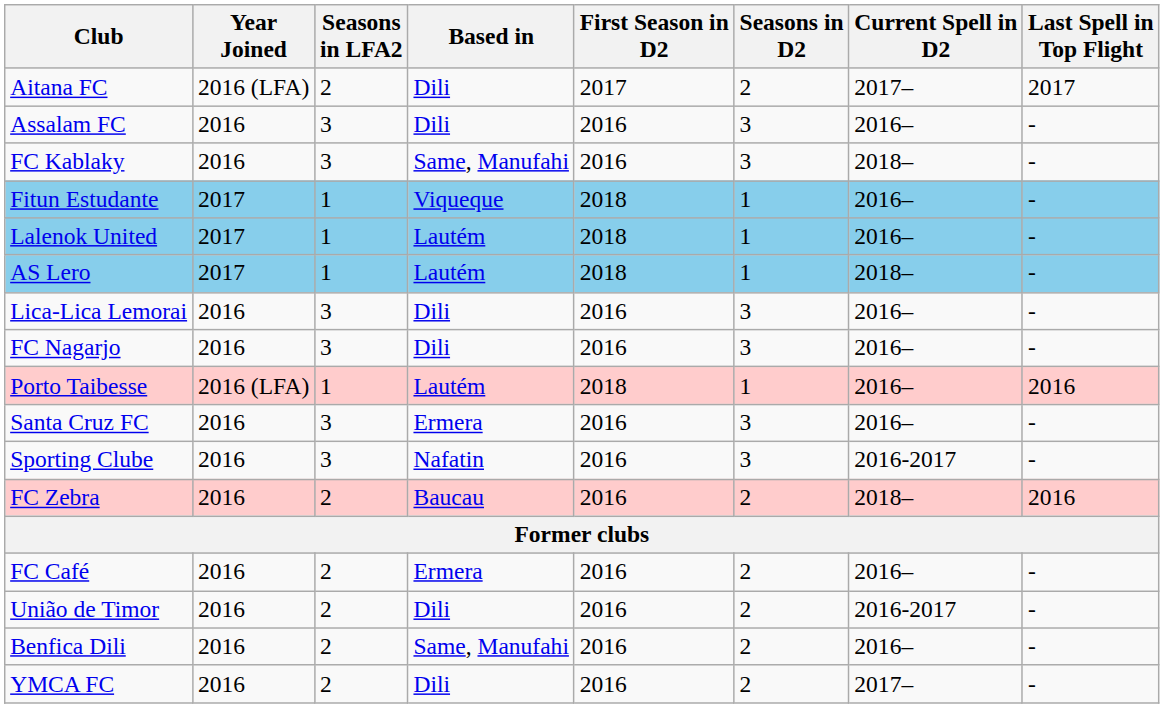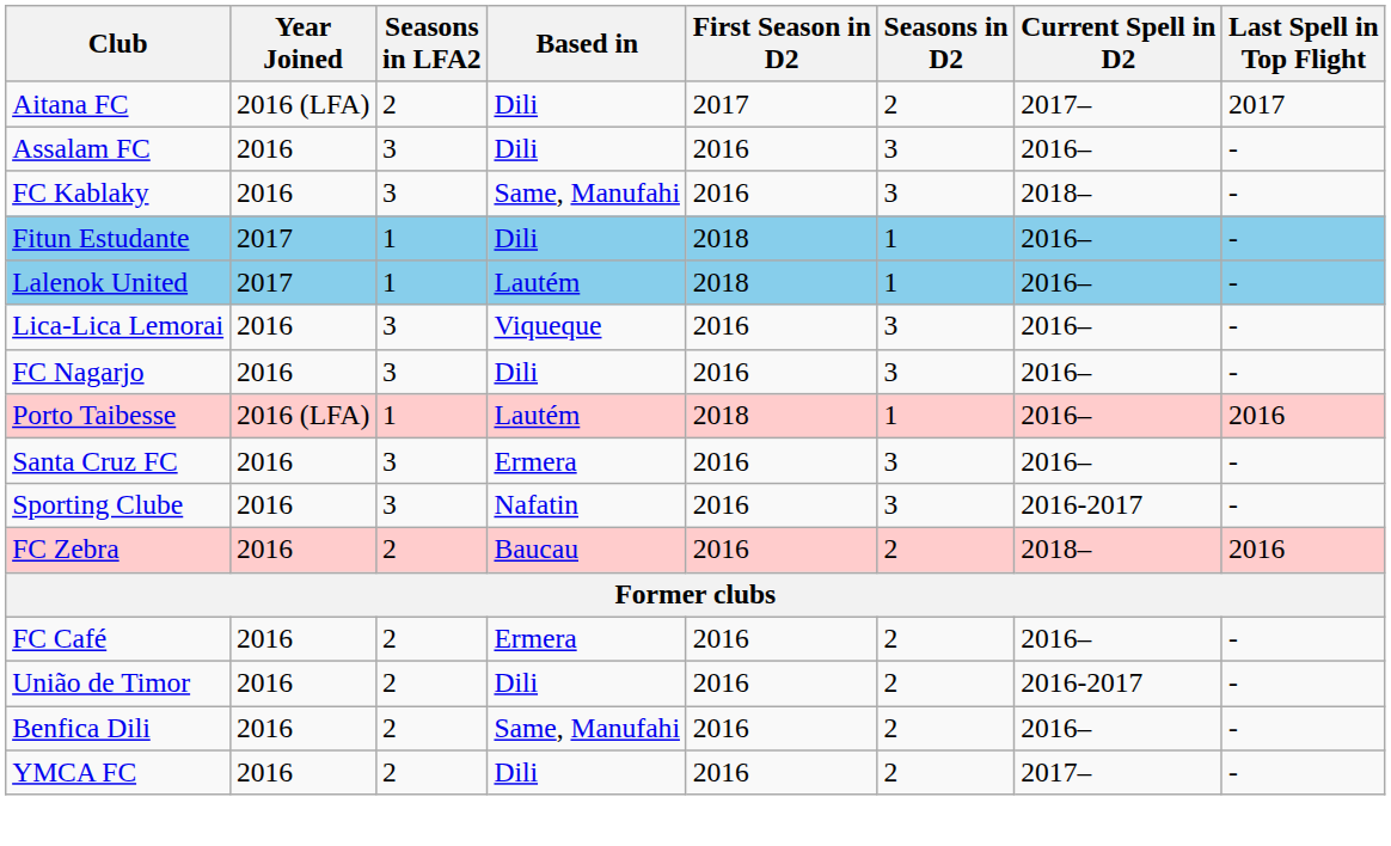Fitun Estudante | Based in: Viqueque -> Dili
- row: AS Lero | 2017 | 1 | Lautém | 2018 | 1 | 2018– | -
Lica-Lica Lemorai | Based in: Dili -> Viqueque
